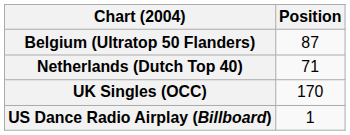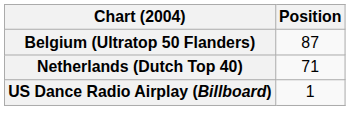- row: UK Singles (OCC) | 170
